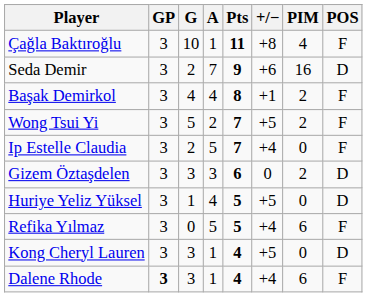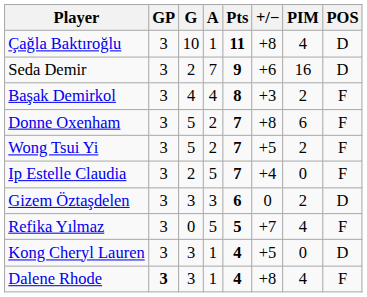Çağla Baktıroğlu | POS: F -> D
Başak Demirkol | +/−: +1 -> +3
+ row: Donne Oxenham | 3 | 5 | 2 | 7 | +8 | 6 | F
- row: Huriye Yeliz Yüksel | 3 | 1 | 4 | 5 | +5 | 0 | D
Refika Yılmaz | +/−: +4 -> +7
Refika Yılmaz | PIM: 6 -> 4
Dalene Rhode | +/−: +4 -> +8
Dalene Rhode | PIM: 6 -> 4
